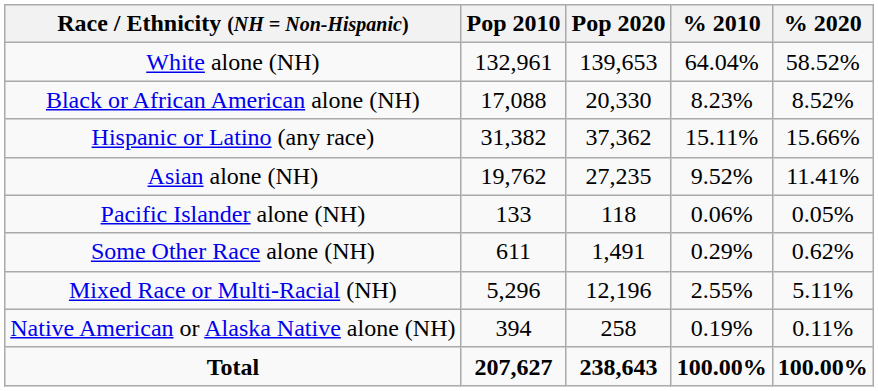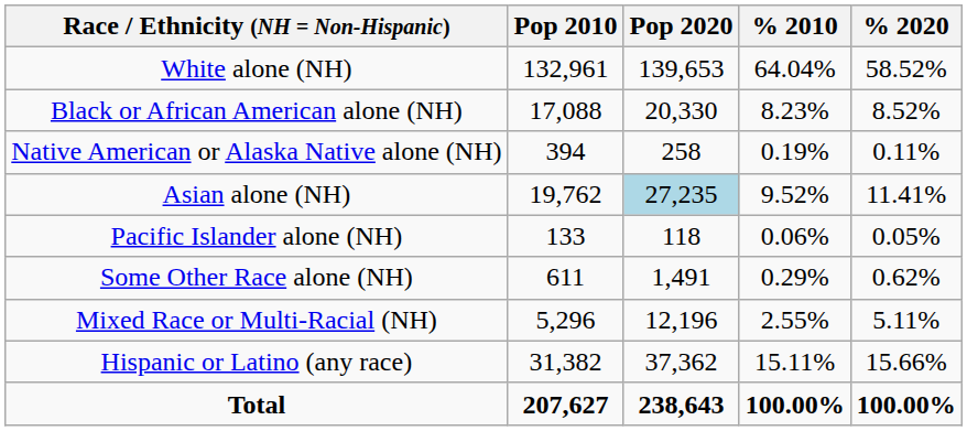rows swapped: Native American or Alaska Native alone (NH) <-> Hispanic or Latino (any race)
Asian alone (NH) | Pop 2020: no background -> lightblue background
